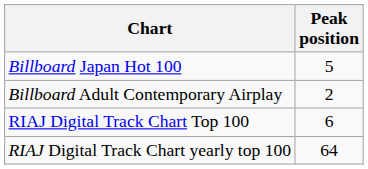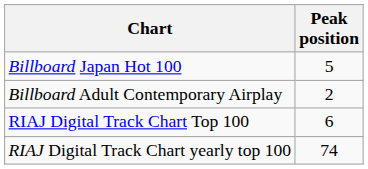RIAJ Digital Track Chart yearly top 100 | Peak position: 64 -> 74
